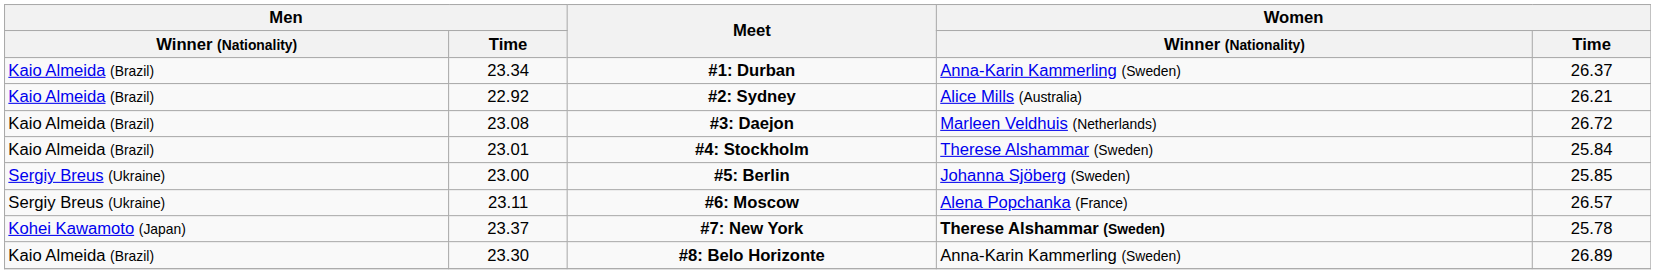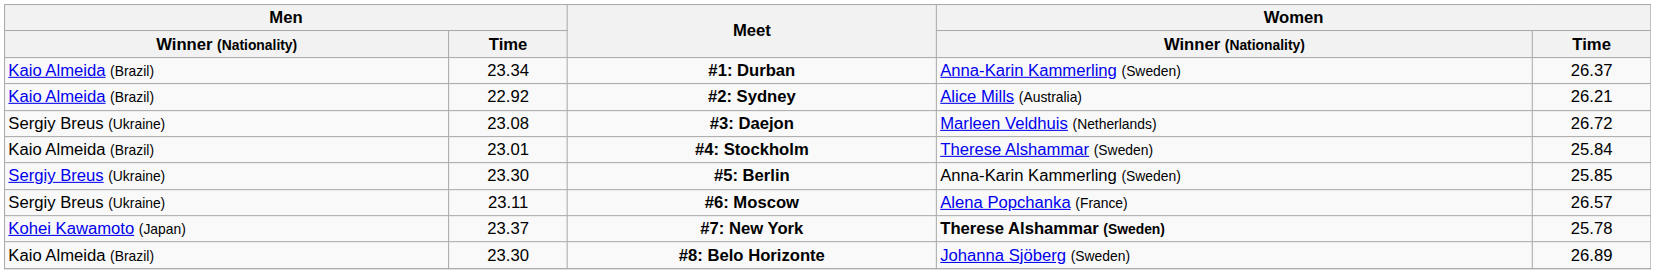#3: Daejon | Men / Winner (Nationality): Kaio Almeida (Brazil) -> Sergiy Breus (Ukraine)
#5: Berlin | Men / Time: 23.00 -> 23.30
#5: Berlin | Women / Winner (Nationality): Johanna Sjöberg (Sweden) -> Anna-Karin Kammerling (Sweden)
#8: Belo Horizonte | Women / Winner (Nationality): Anna-Karin Kammerling (Sweden) -> Johanna Sjöberg (Sweden)
